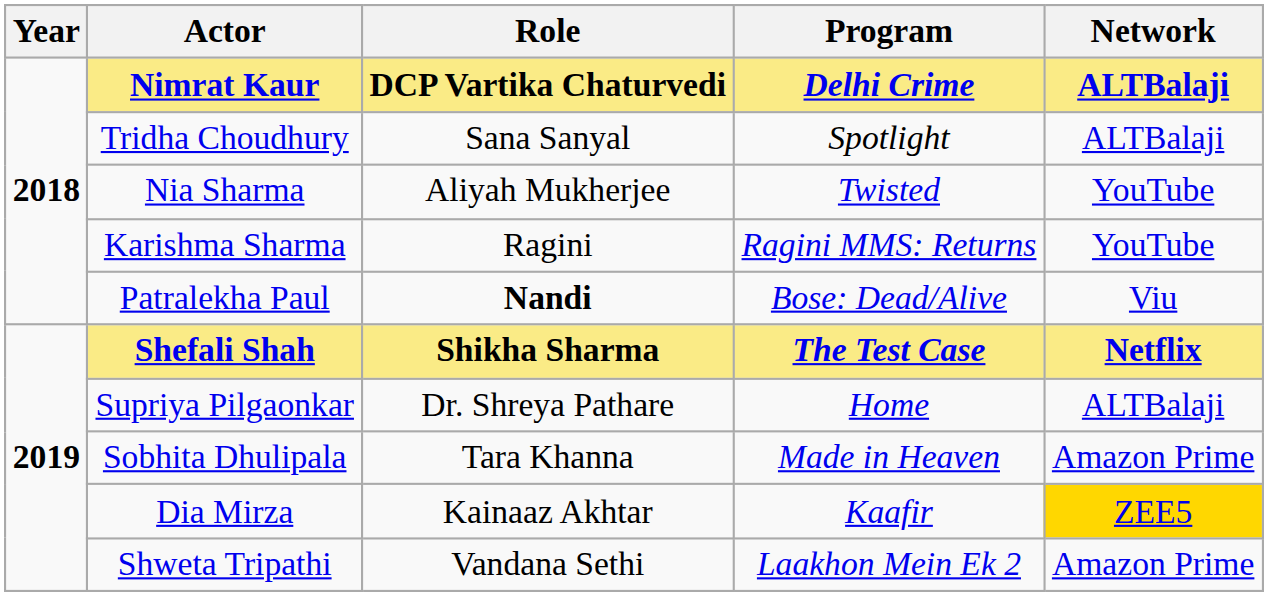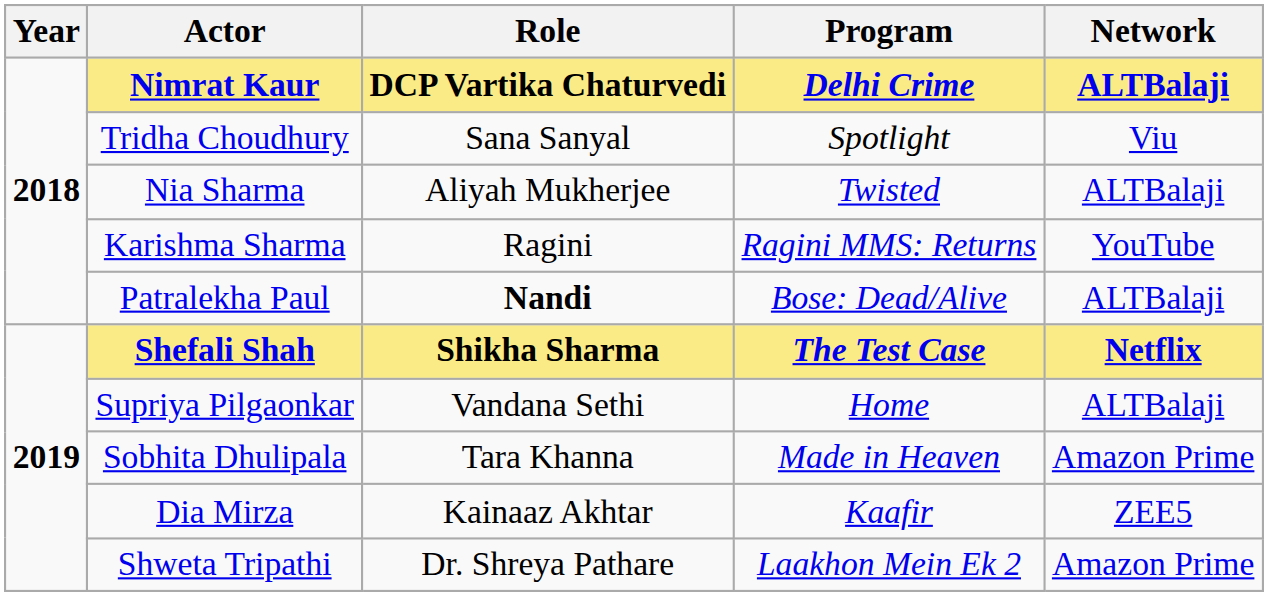Tridha Choudhury | Network: ALTBalaji -> Viu
Nia Sharma | Network: YouTube -> ALTBalaji
Patralekha Paul | Network: Viu -> ALTBalaji
Supriya Pilgaonkar | Role: Dr. Shreya Pathare -> Vandana Sethi
Dia Mirza | Network: gold background -> no background
Shweta Tripathi | Role: Vandana Sethi -> Dr. Shreya Pathare
